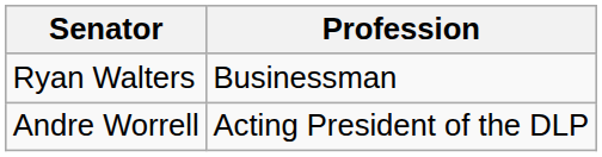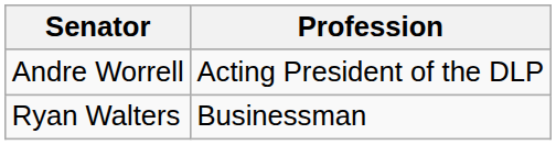rows swapped: Ryan Walters <-> Andre Worrell
